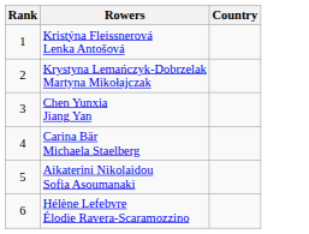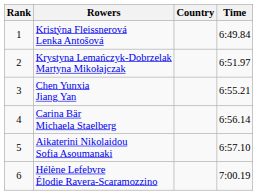+ column: Time | 6:49.84 | 6:51.97 | 6:55.21 | 6:56.14 | 6:57.10 | 7:00.19
